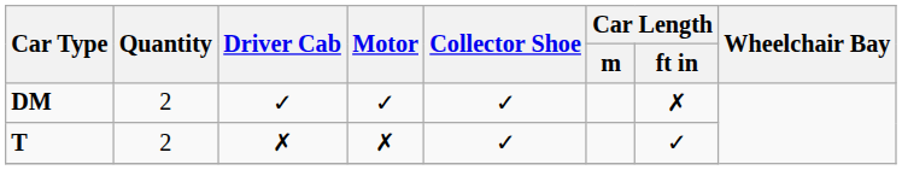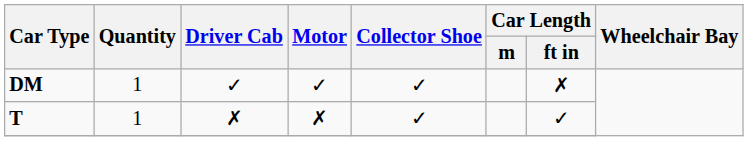DM | Quantity: 2 -> 1
T | Quantity: 2 -> 1
